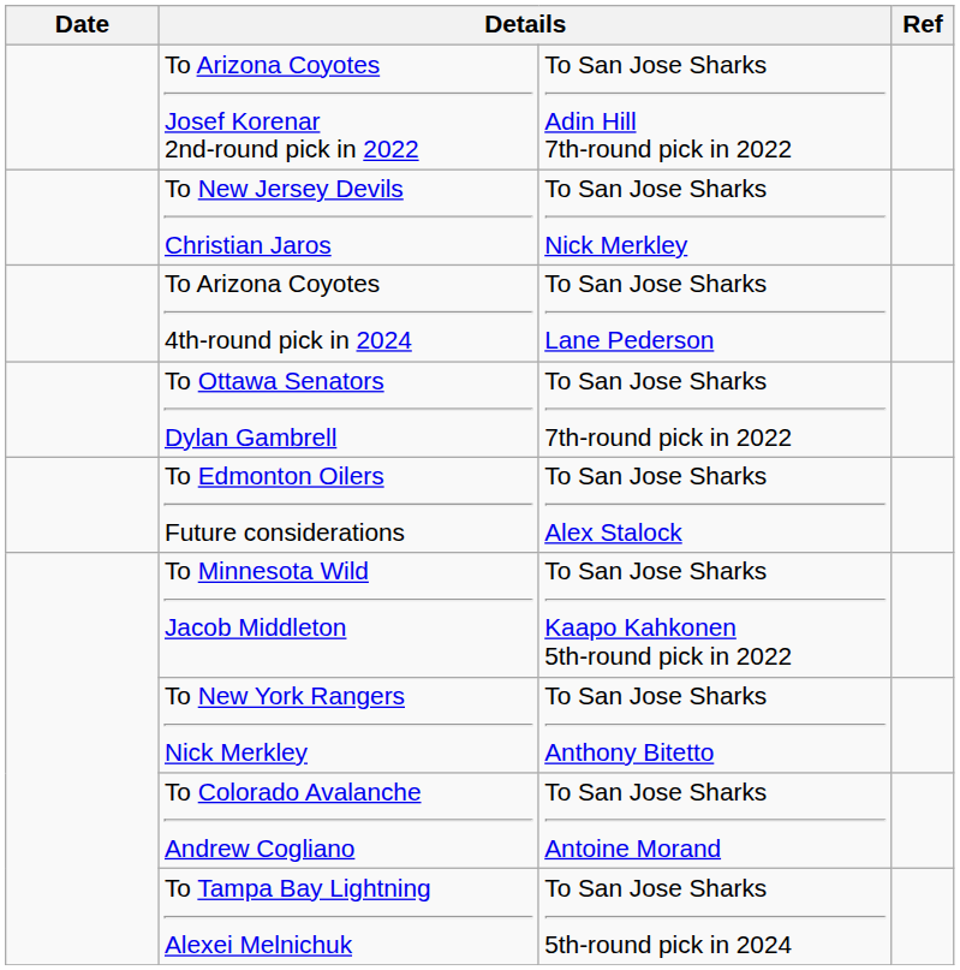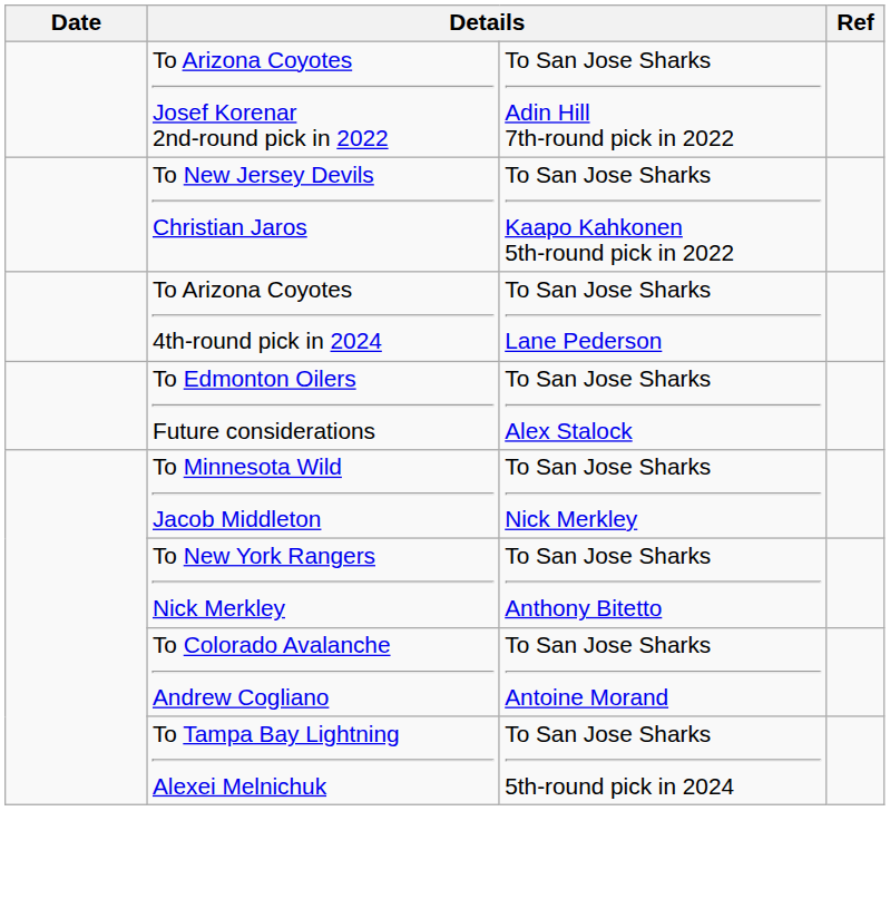To New Jersey Devils Christian Jaros | column 3: To San Jose Sharks Nick Merkley -> To San Jose Sharks Kaapo Kahkonen 5th-round pick in 2022
- row: To Ottawa Senators Dylan Gambrell | To San Jose Sharks 7th-round pick in 2022
To Minnesota Wild Jacob Middleton | column 3: To San Jose Sharks Kaapo Kahkonen 5th-round pick in 2022 -> To San Jose Sharks Nick Merkley
